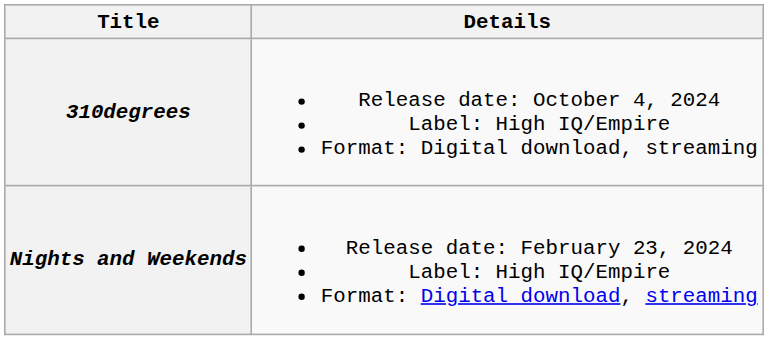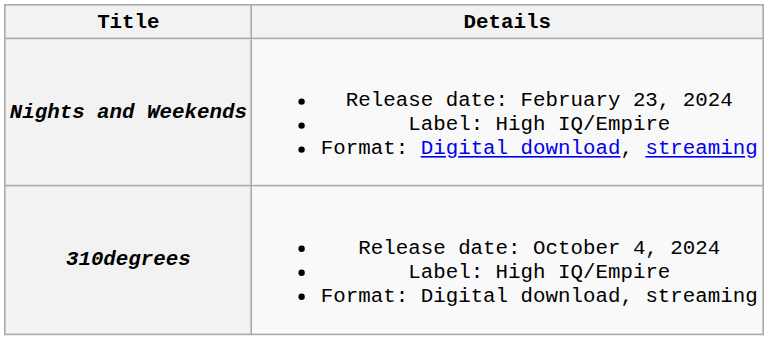rows swapped: Nights and Weekends <-> 310degrees
